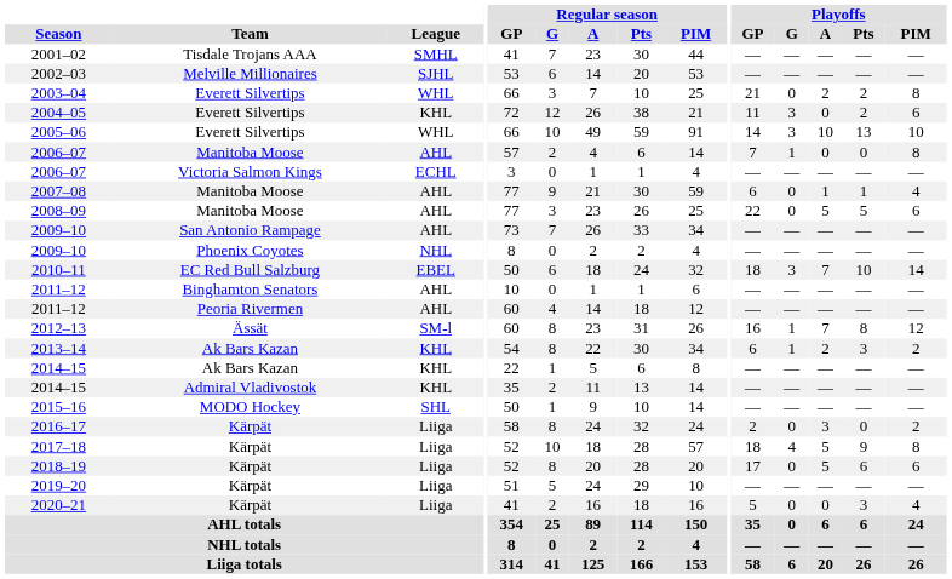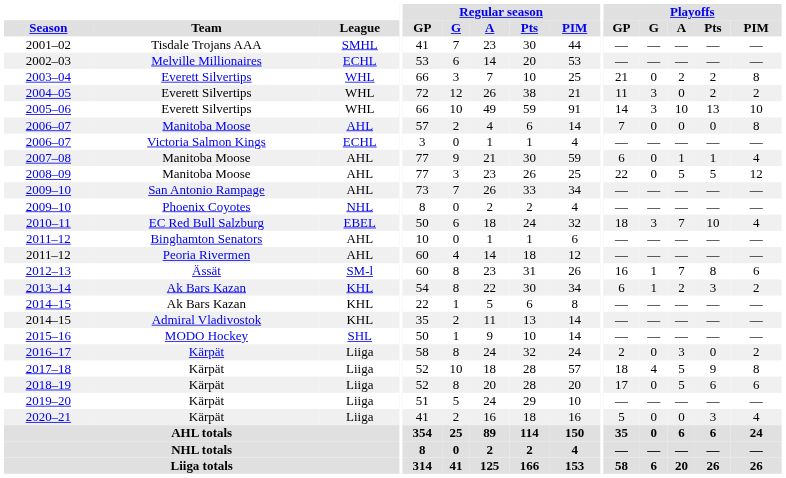2002–03 | League: SJHL -> ECHL
2004–05 | League: KHL -> WHL
2004–05 | Playoffs / PIM: 6 -> 2
2006–07 / Manitoba Moose | Playoffs / G: 1 -> 0
2008–09 | Playoffs / PIM: 6 -> 12
2010–11 | Playoffs / PIM: 14 -> 4
2012–13 | Playoffs / PIM: 12 -> 6
